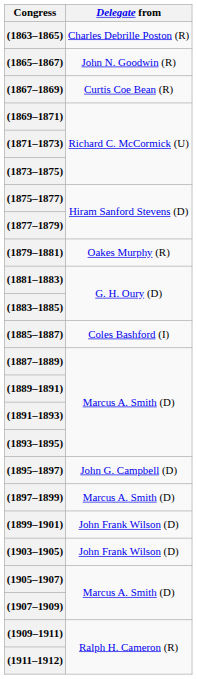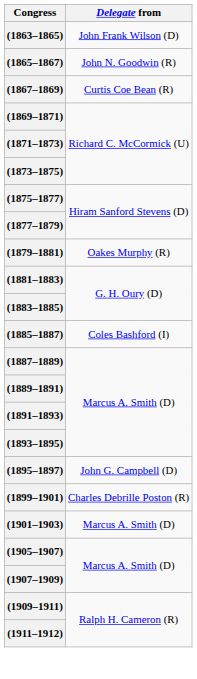(1863–1865) | Delegate from: Charles Debrille Poston (R) -> John Frank Wilson (D)
- row: (1897–1899) | Marcus A. Smith (D)
(1899–1901) | Delegate from: John Frank Wilson (D) -> Charles Debrille Poston (R)
+ row: (1901–1903) | Marcus A. Smith (D)
- row: (1903–1905) | John Frank Wilson (D)
